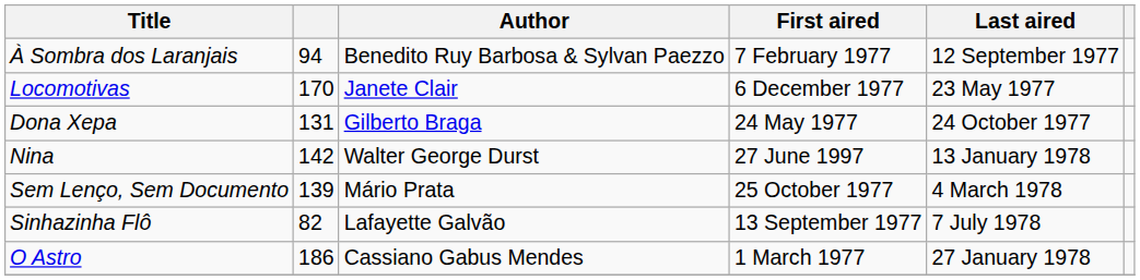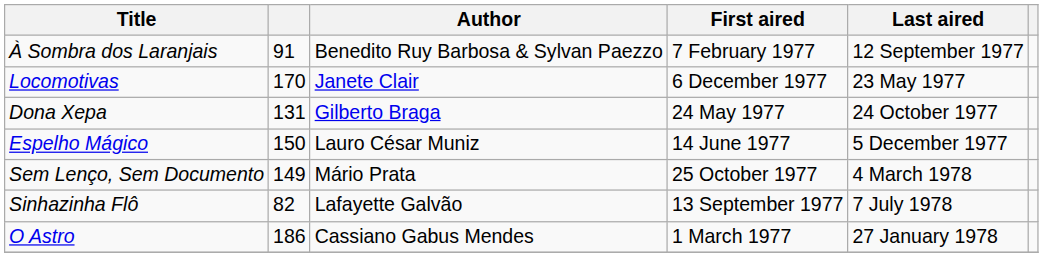À Sombra dos Laranjais | column 2: 94 -> 91
+ row: Espelho Mágico | 150 | Lauro César Muniz | 14 June 1977 | 5 December 1977
- row: Nina | 142 | Walter George Durst | 27 June 1997 | 13 January 1978
Sem Lenço, Sem Documento | column 2: 139 -> 149
